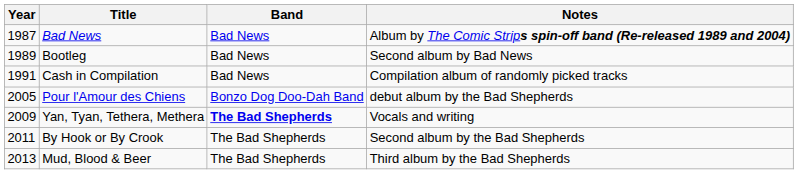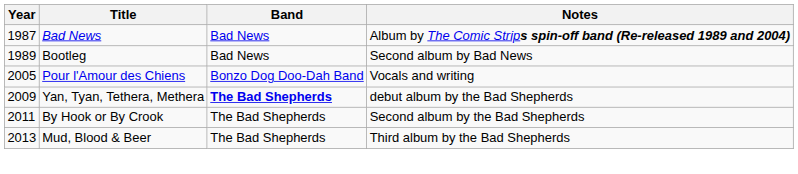- row: 1991 | Cash in Compilation | Bad News | Compilation album of randomly picked tracks
Pour l'Amour des Chiens | Notes: debut album by the Bad Shepherds -> Vocals and writing
Yan, Tyan, Tethera, Methera | Notes: Vocals and writing -> debut album by the Bad Shepherds
